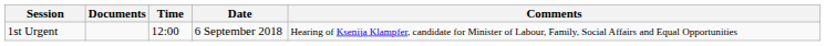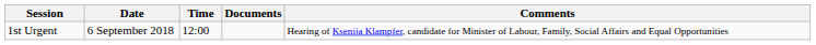columns swapped: Date <-> Documents
